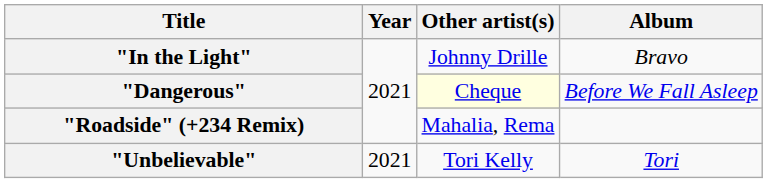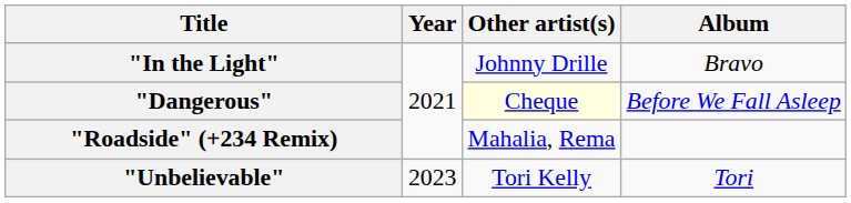"Unbelievable" | Year: 2021 -> 2023
